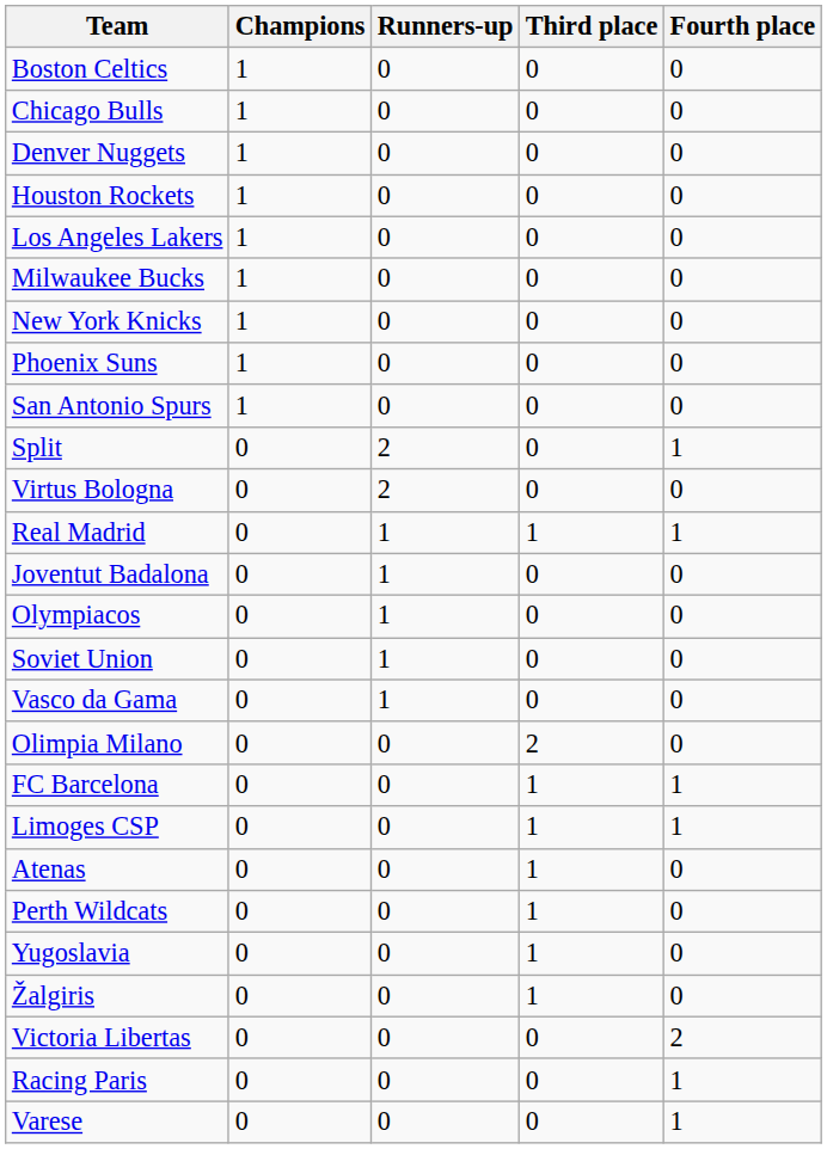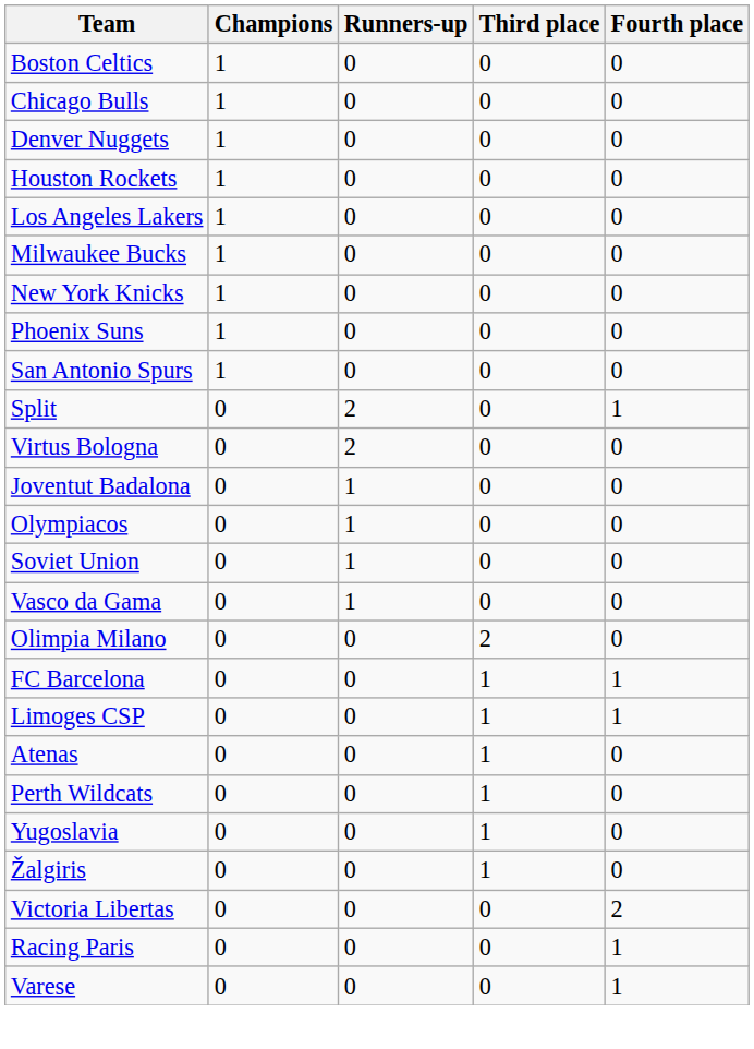- row: Real Madrid | 0 | 1 | 1 | 1
